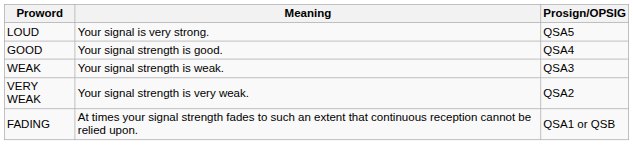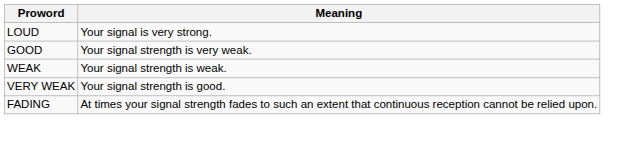- column: Prosign/OPSIG | QSA5 | QSA4 | QSA3 | QSA2 | QSA1 or QSB
GOOD | Meaning: Your signal strength is good. -> Your signal strength is very weak.
VERY WEAK | Meaning: Your signal strength is very weak. -> Your signal strength is good.
